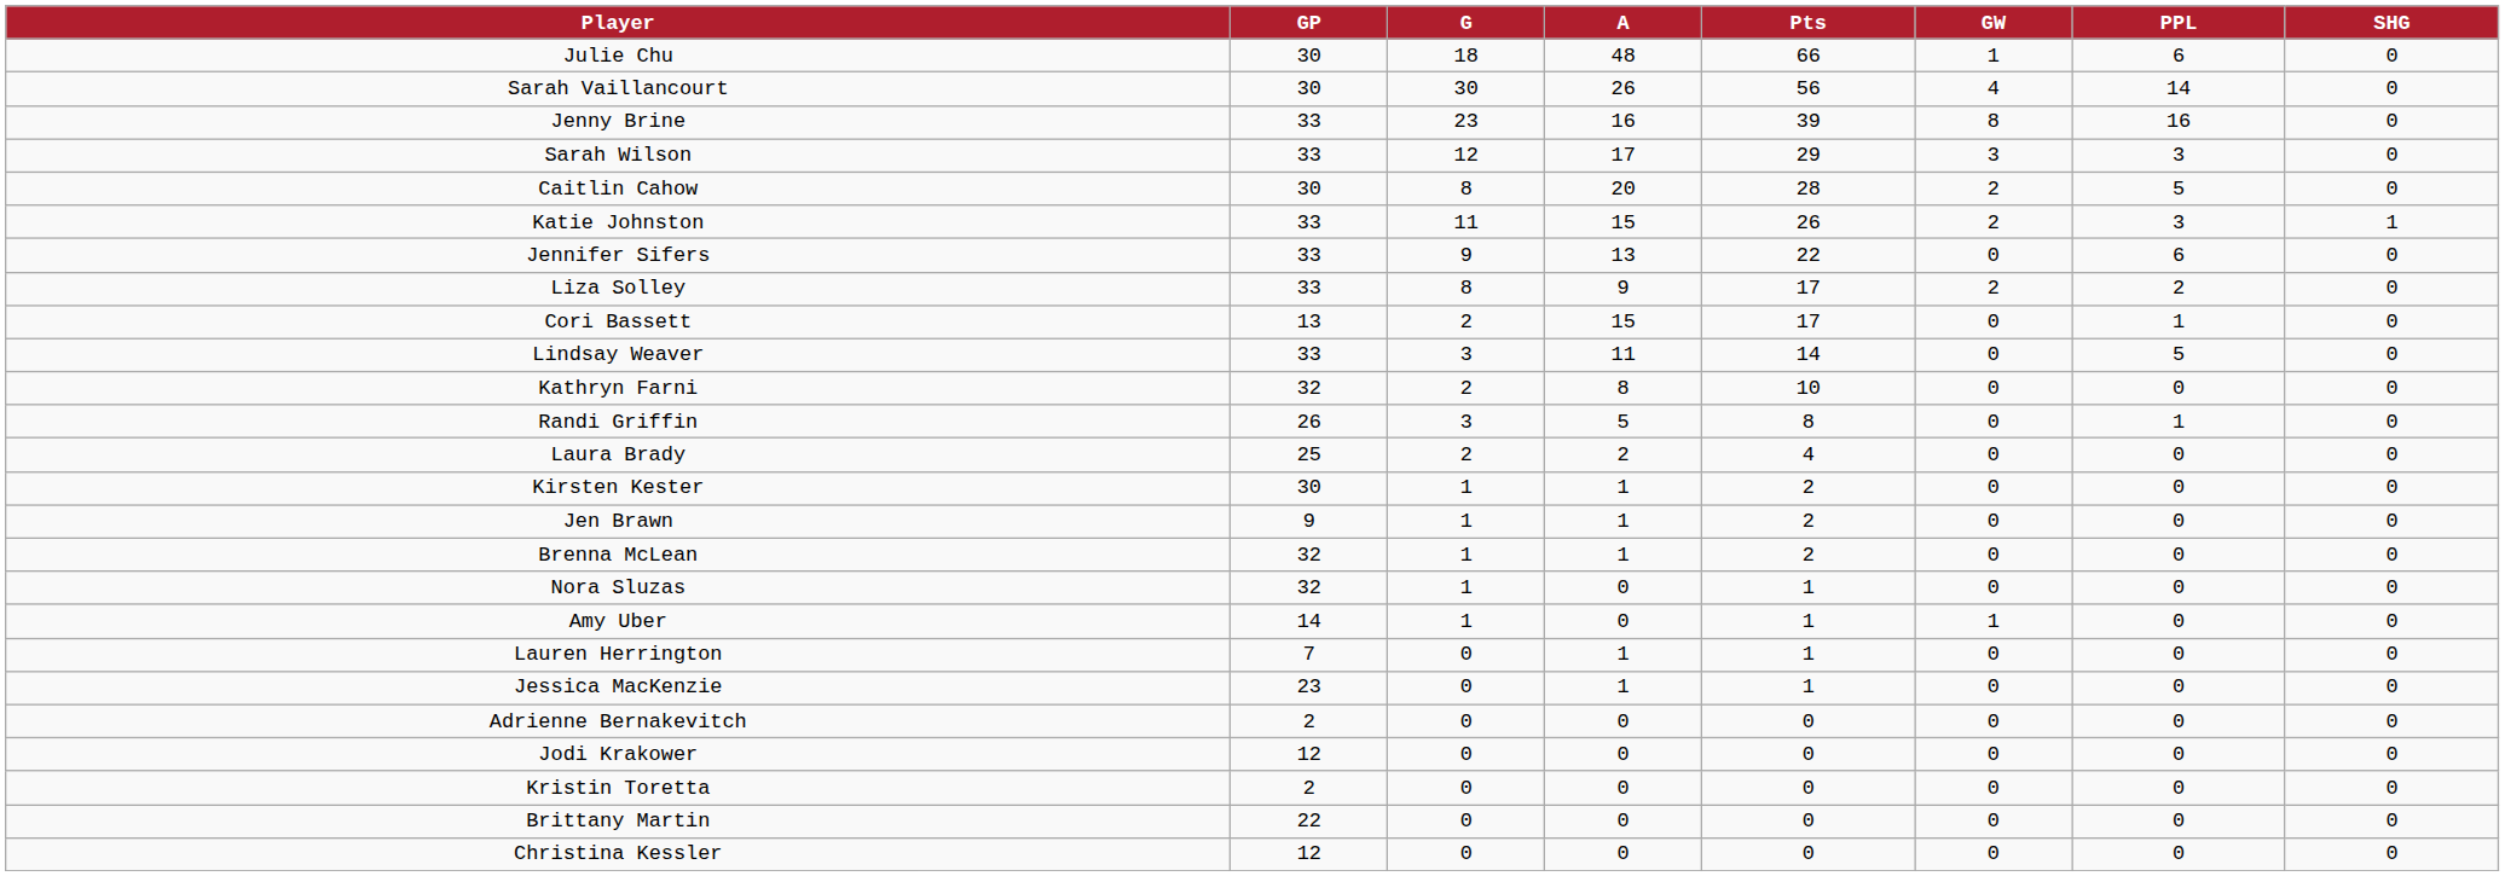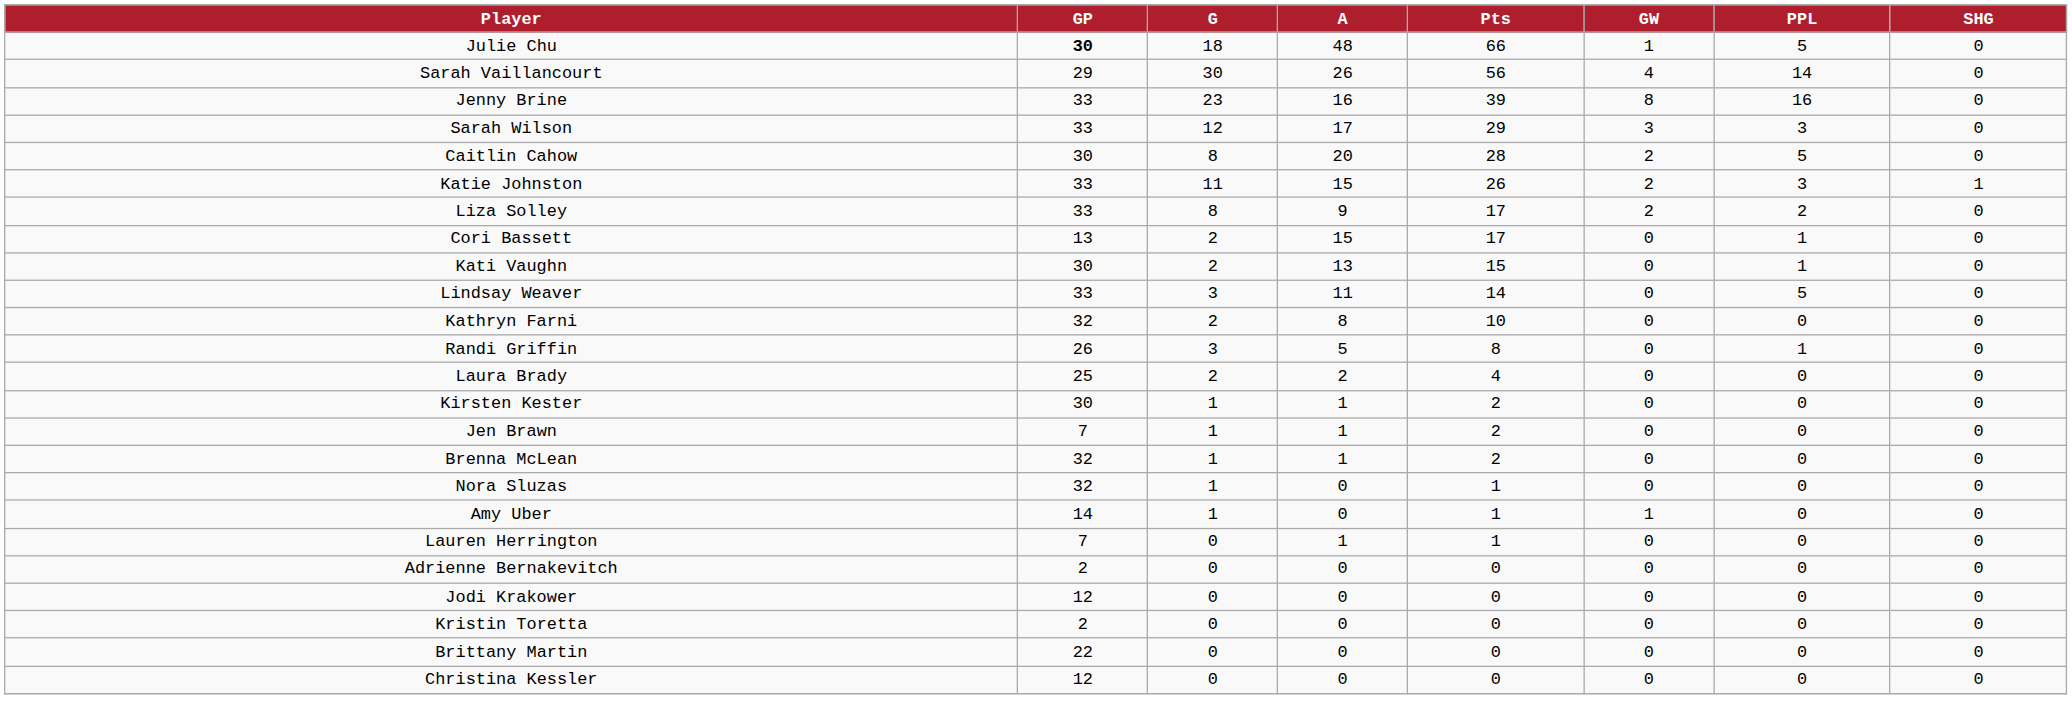Julie Chu | GP: normal -> bold
Julie Chu | PPL: 6 -> 5
Sarah Vaillancourt | GP: 30 -> 29
- row: Jennifer Sifers | 33 | 9 | 13 | 22 | 0 | 6 | 0
+ row: Kati Vaughn | 30 | 2 | 13 | 15 | 0 | 1 | 0
Jen Brawn | GP: 9 -> 7
- row: Jessica MacKenzie | 23 | 0 | 1 | 1 | 0 | 0 | 0
